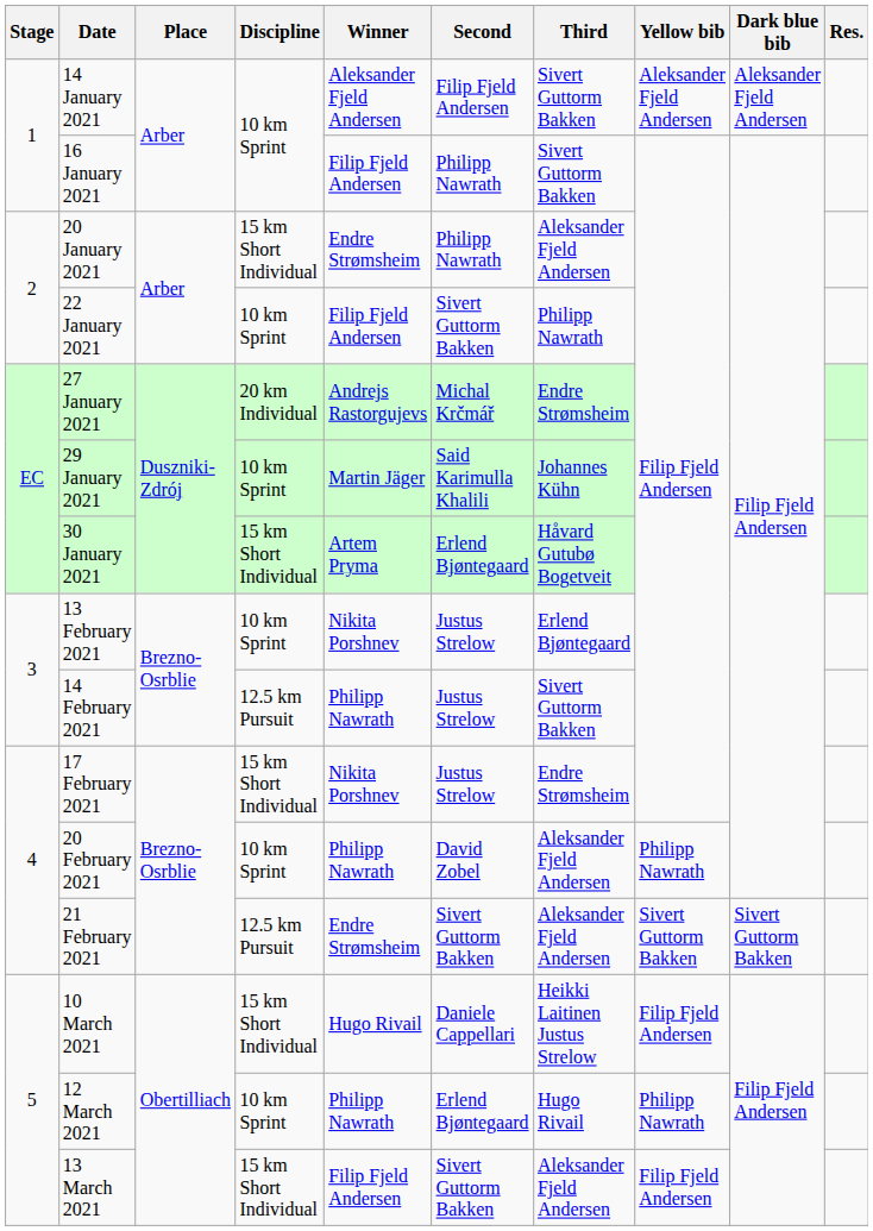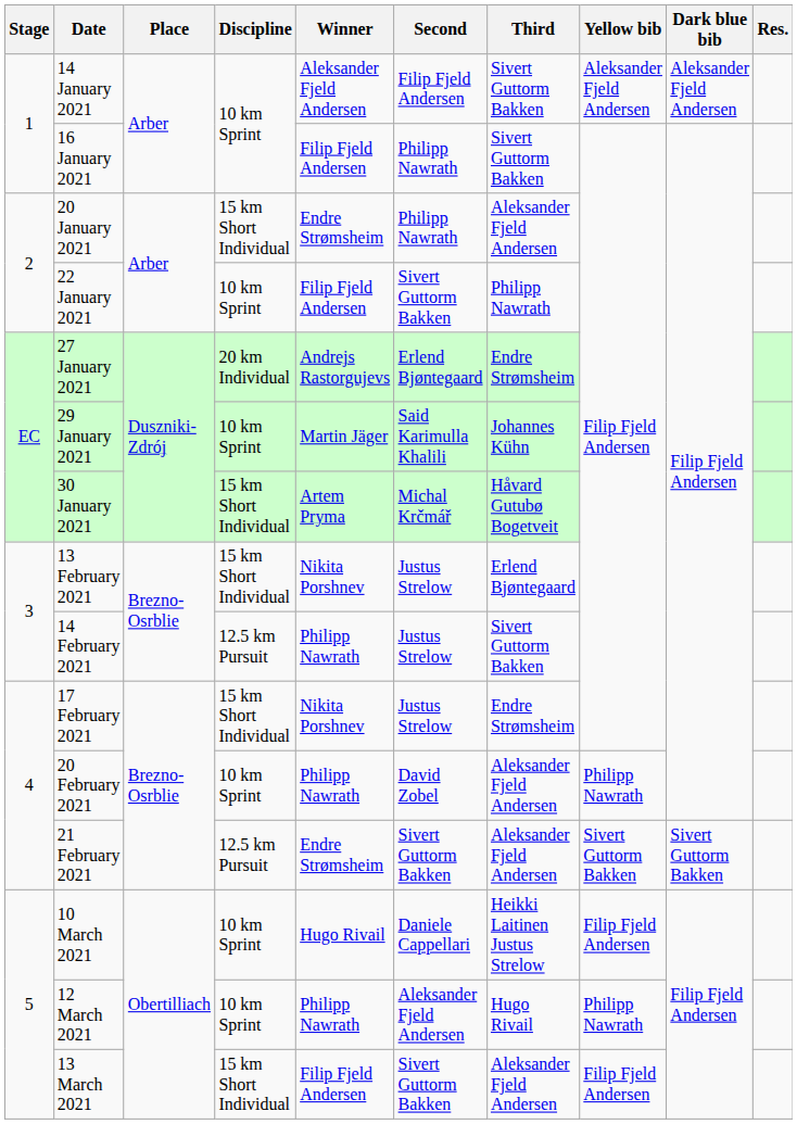27 January 2021 | Second: Michal Krčmář -> Erlend Bjøntegaard
30 January 2021 | Second: Erlend Bjøntegaard -> Michal Krčmář
13 February 2021 | Discipline: 10 km Sprint -> 15 km Short Individual
10 March 2021 | Discipline: 15 km Short Individual -> 10 km Sprint
12 March 2021 | Second: Erlend Bjøntegaard -> Aleksander Fjeld Andersen
